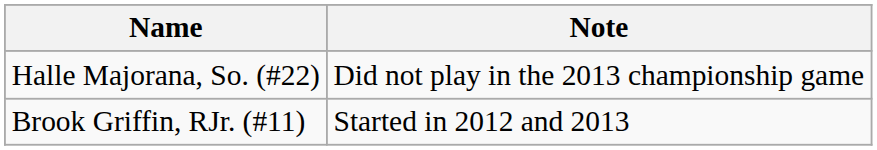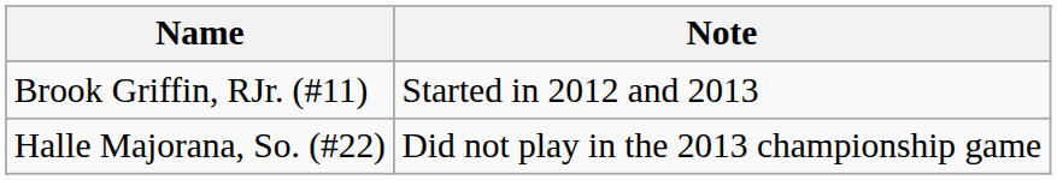rows swapped: Brook Griffin, RJr. (#11) <-> Halle Majorana, So. (#22)
